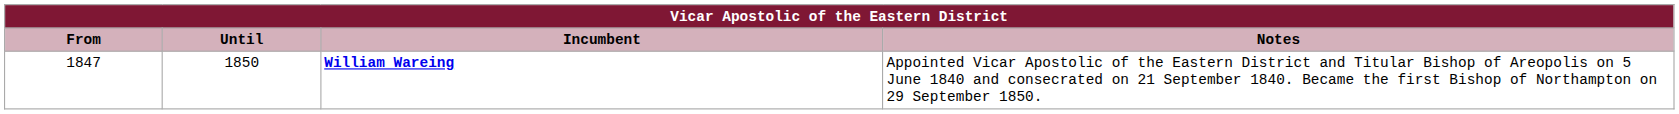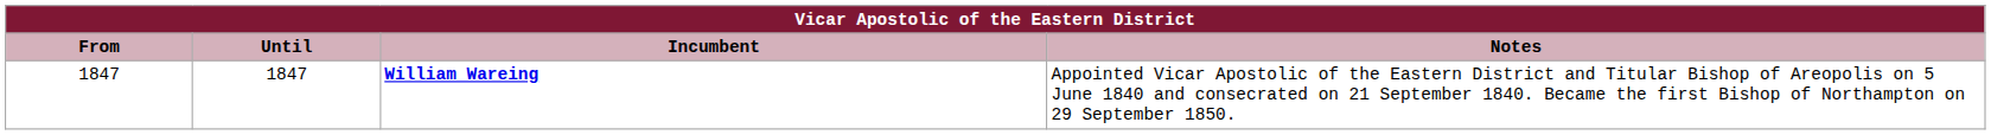William Wareing | Until: 1850 -> 1847
